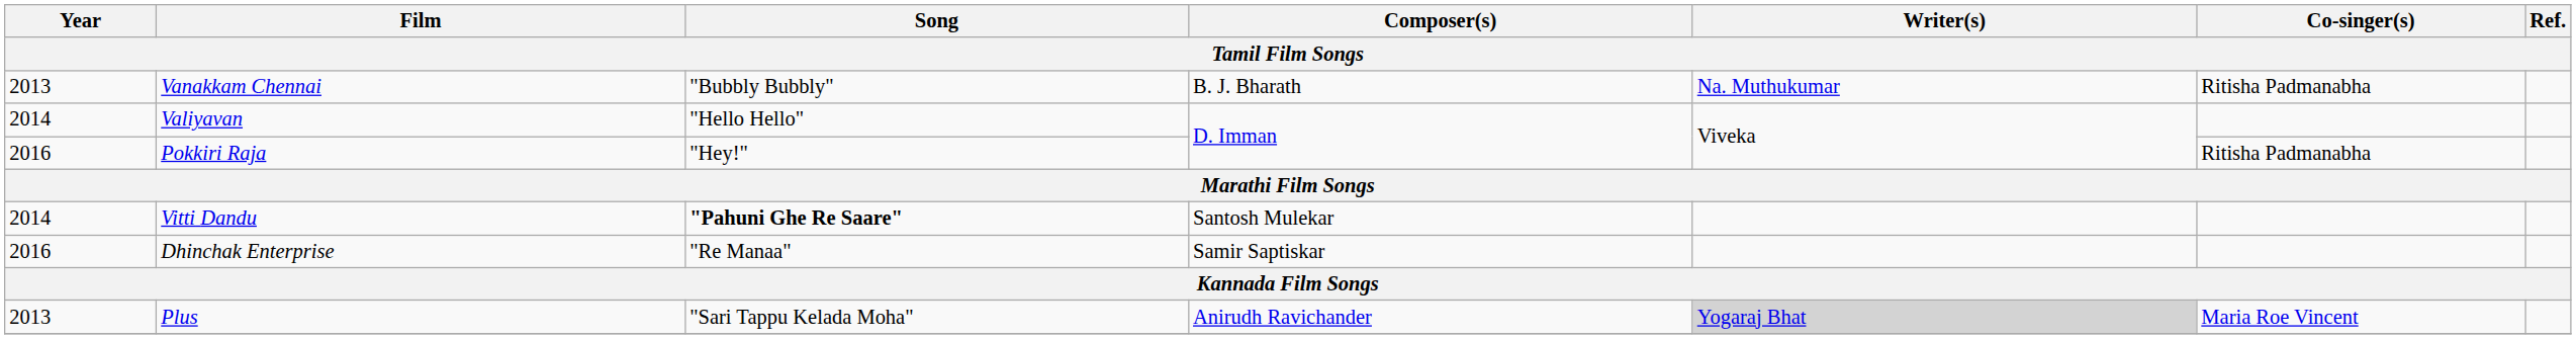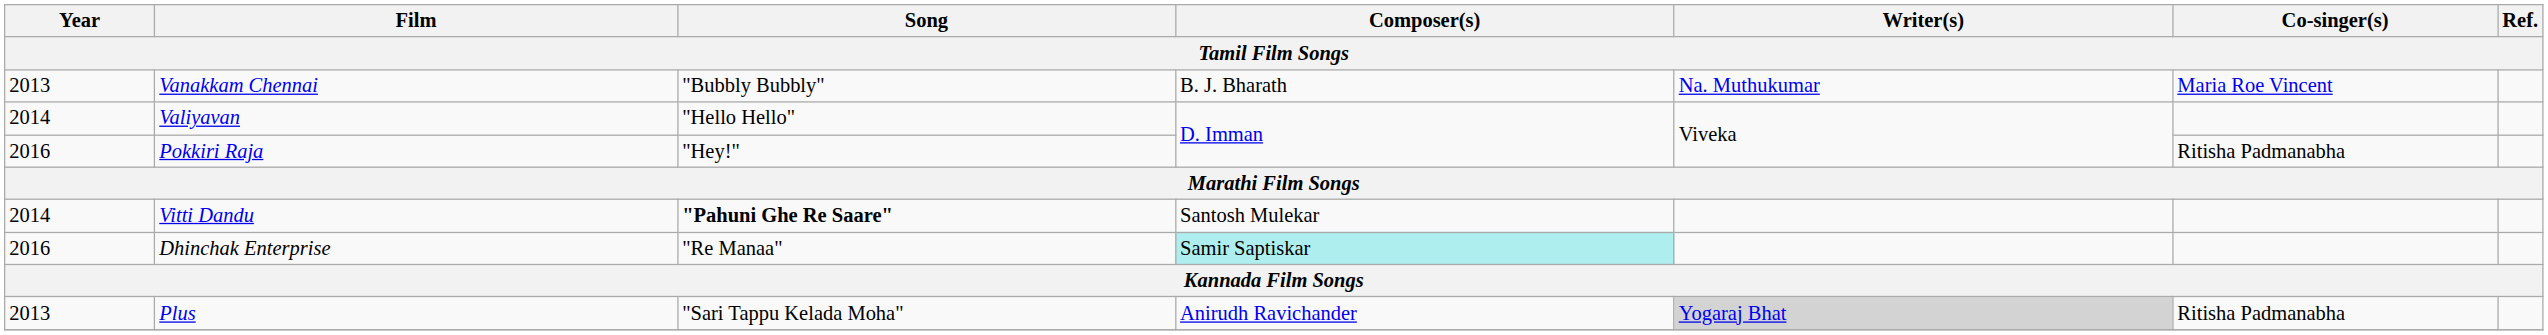Vanakkam Chennai | Co-singer(s): Ritisha Padmanabha -> Maria Roe Vincent
Dhinchak Enterprise | Composer(s): no background -> paleturquoise background
Plus | Co-singer(s): Maria Roe Vincent -> Ritisha Padmanabha
